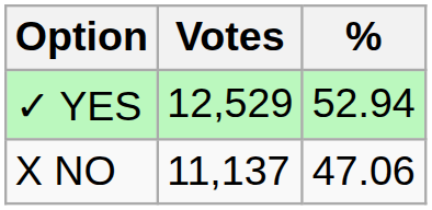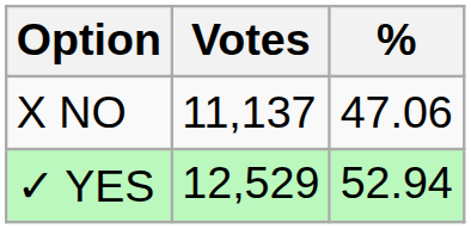rows swapped: ✓ YES <-> X NO
